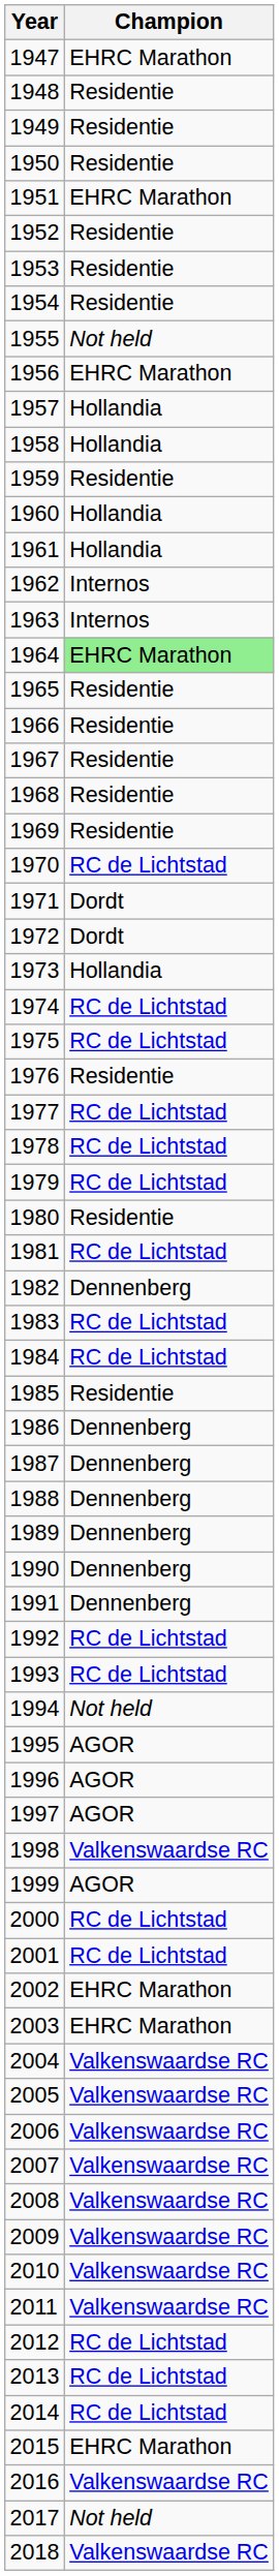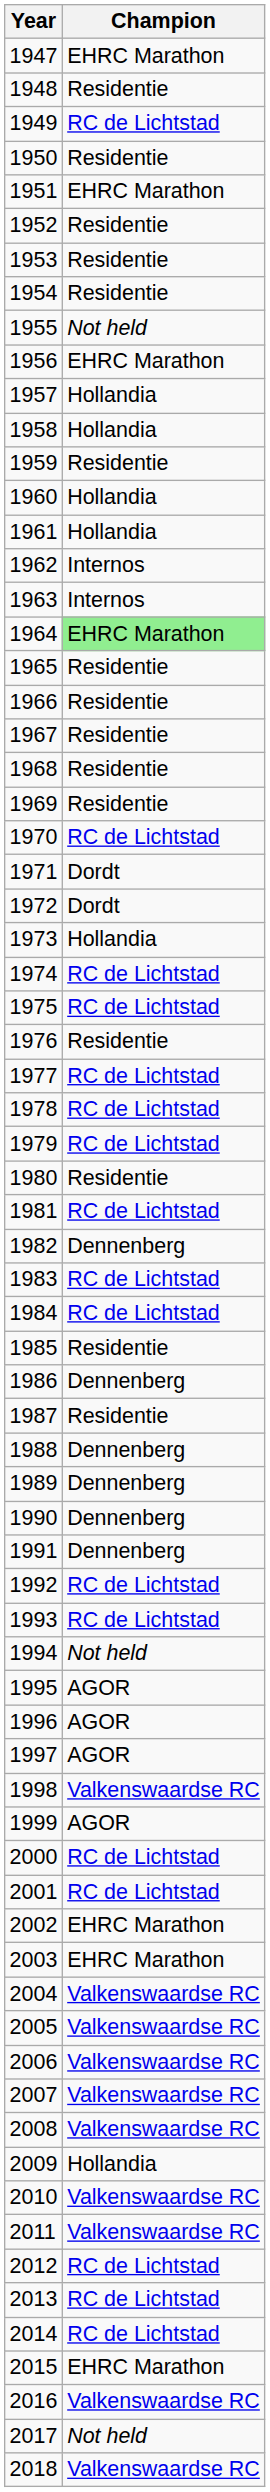1949 | Champion: Residentie -> RC de Lichtstad
1987 | Champion: Dennenberg -> Residentie
2009 | Champion: Valkenswaardse RC -> Hollandia
